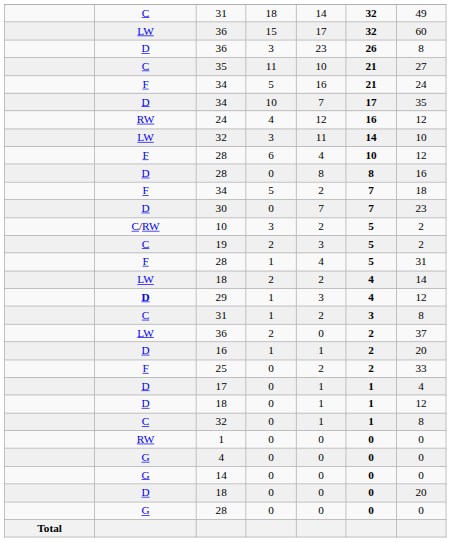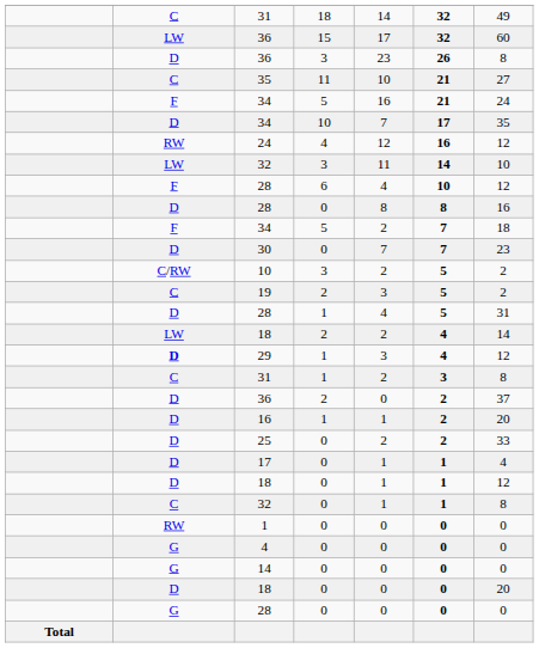28 / 1 | column 2: F -> D
36 / 2 | column 2: LW -> D
25 | column 2: F -> D
